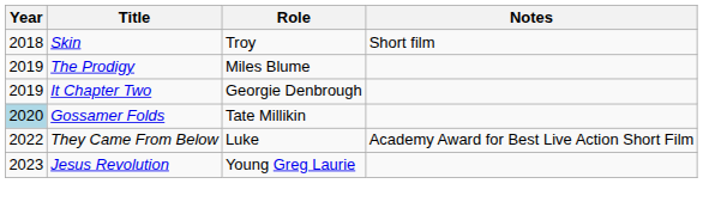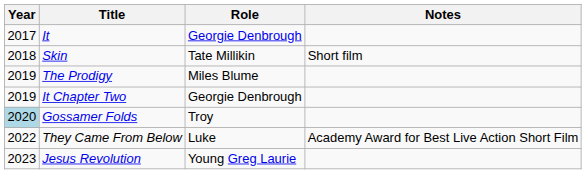+ row: 2017 | It | Georgie Denbrough
Skin | Role: Troy -> Tate Millikin
Gossamer Folds | Role: Tate Millikin -> Troy
